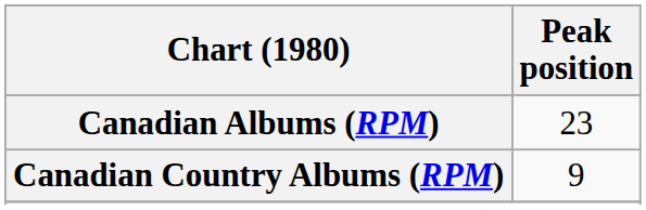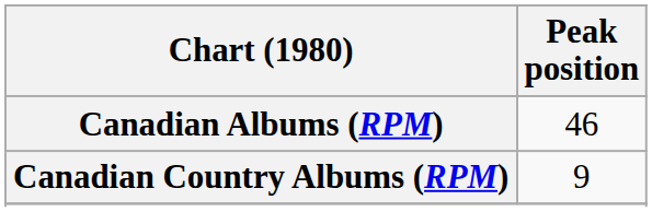Canadian Albums (RPM) | Peak position: 23 -> 46
